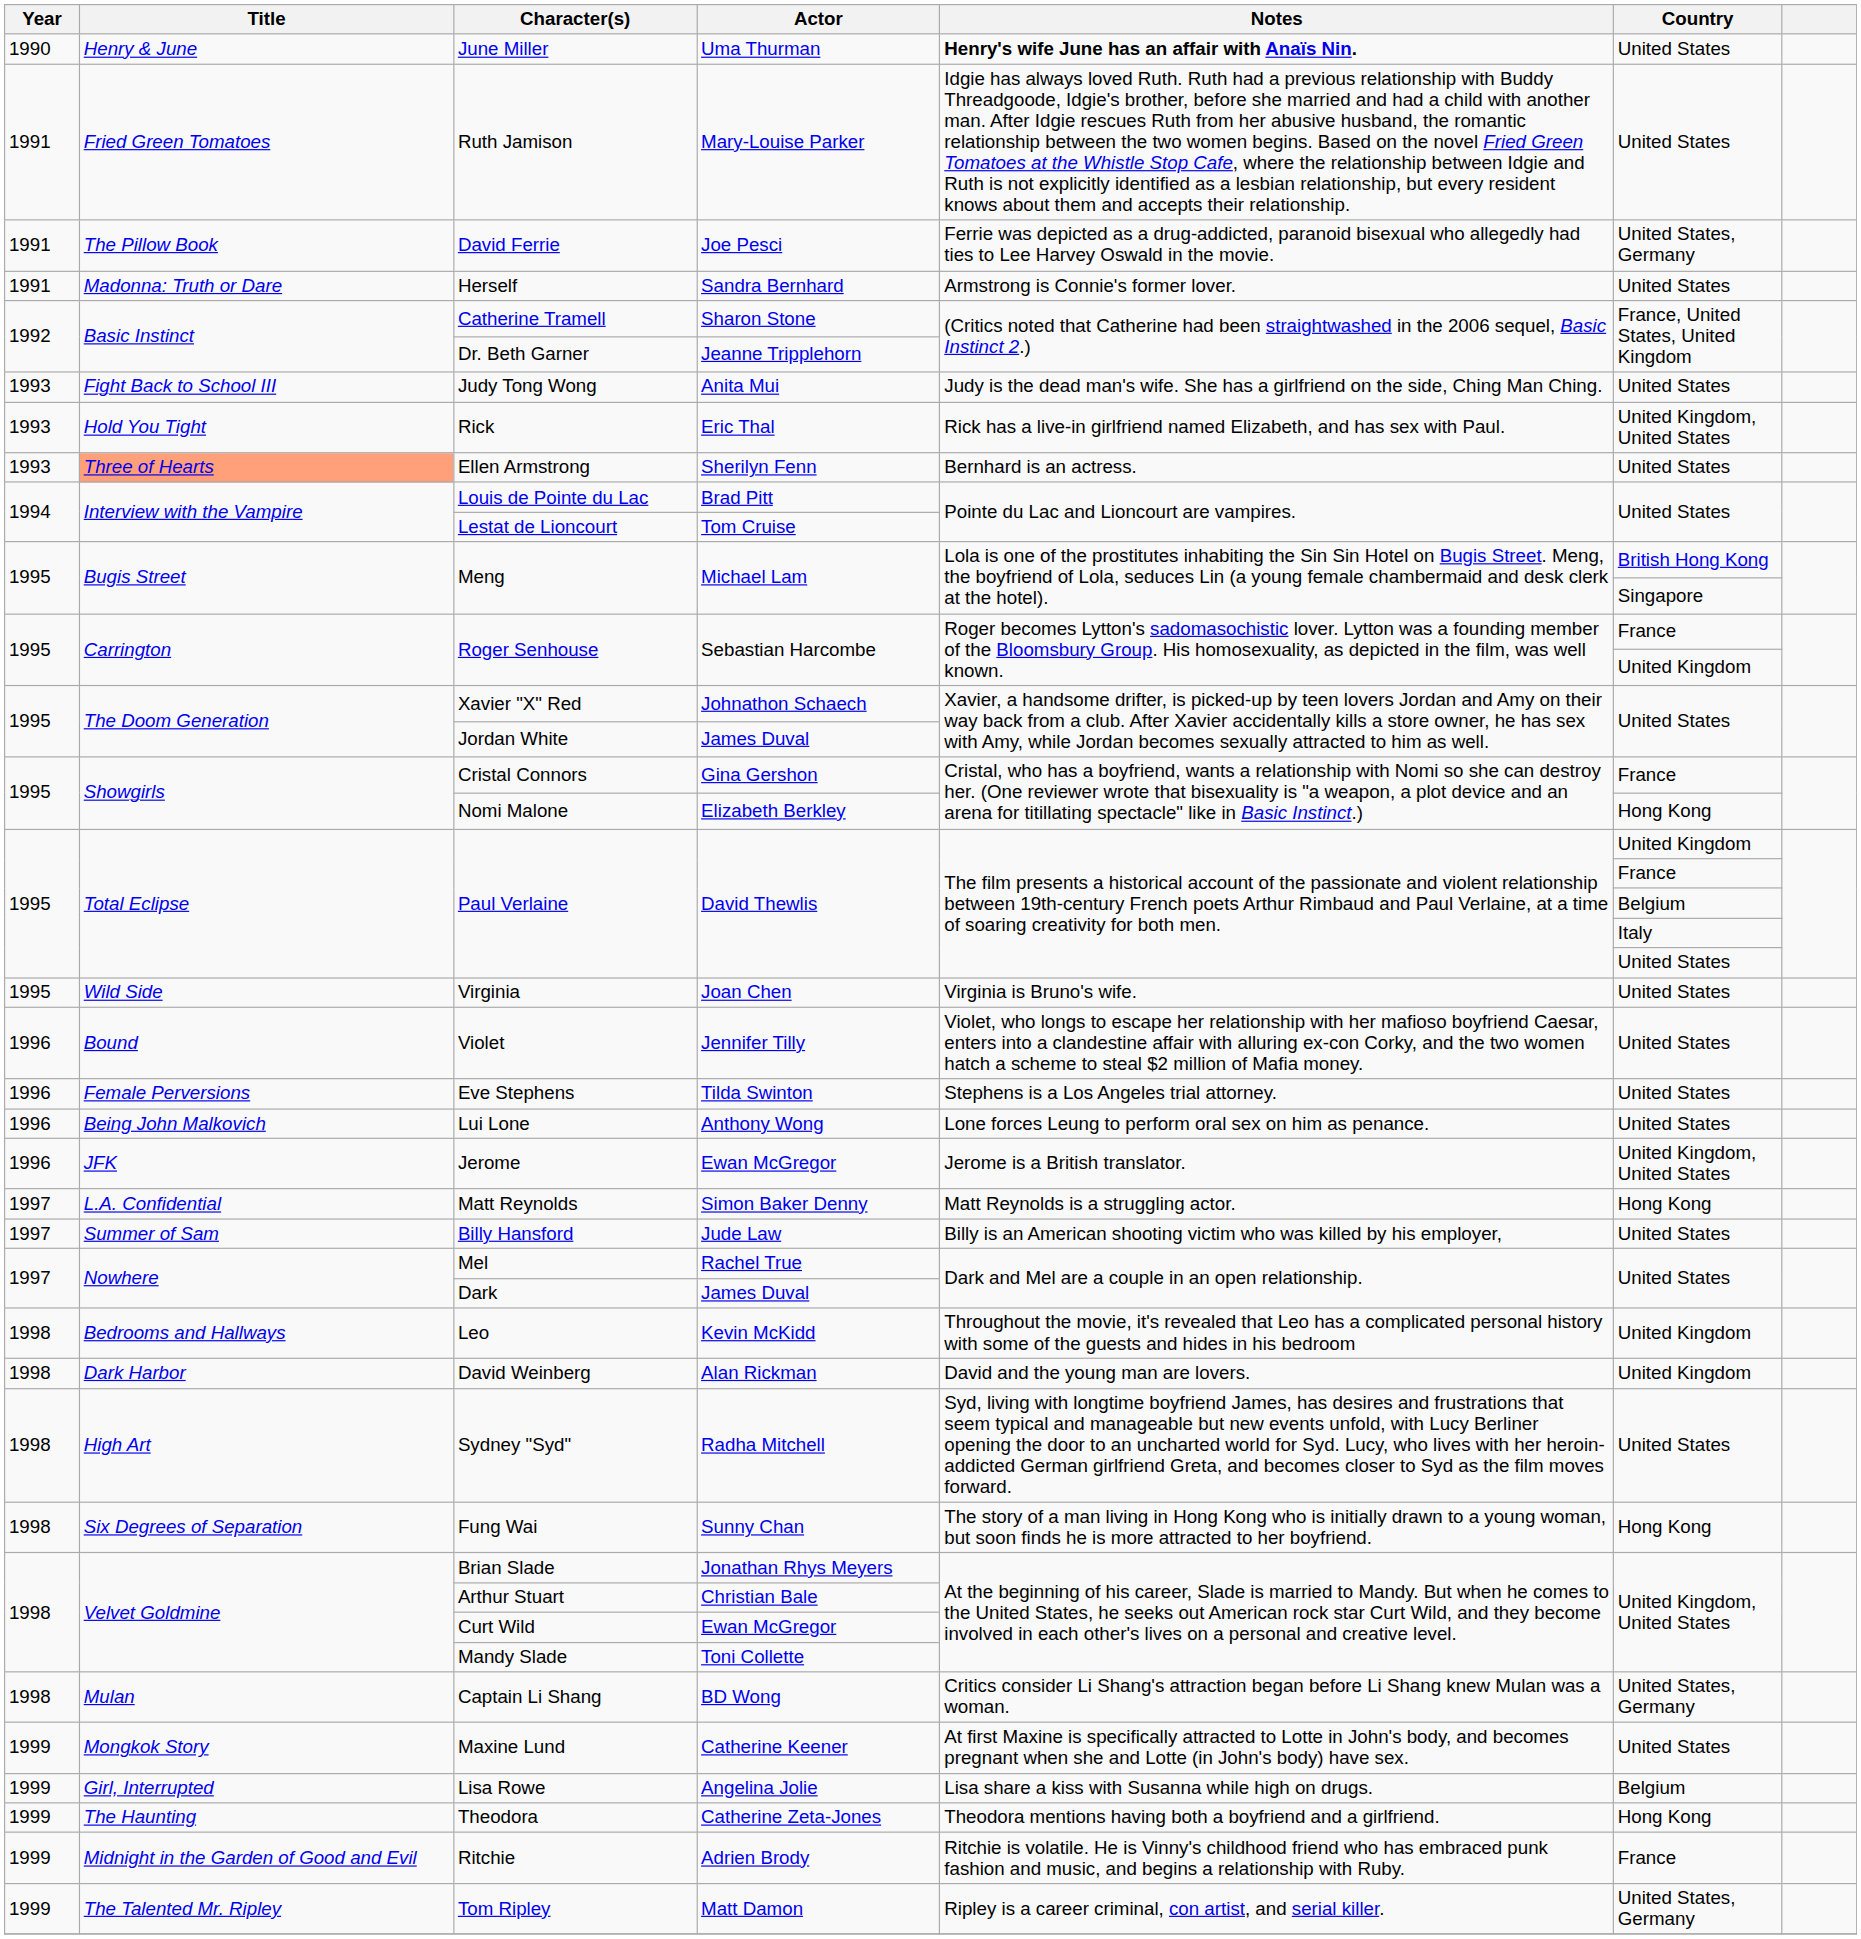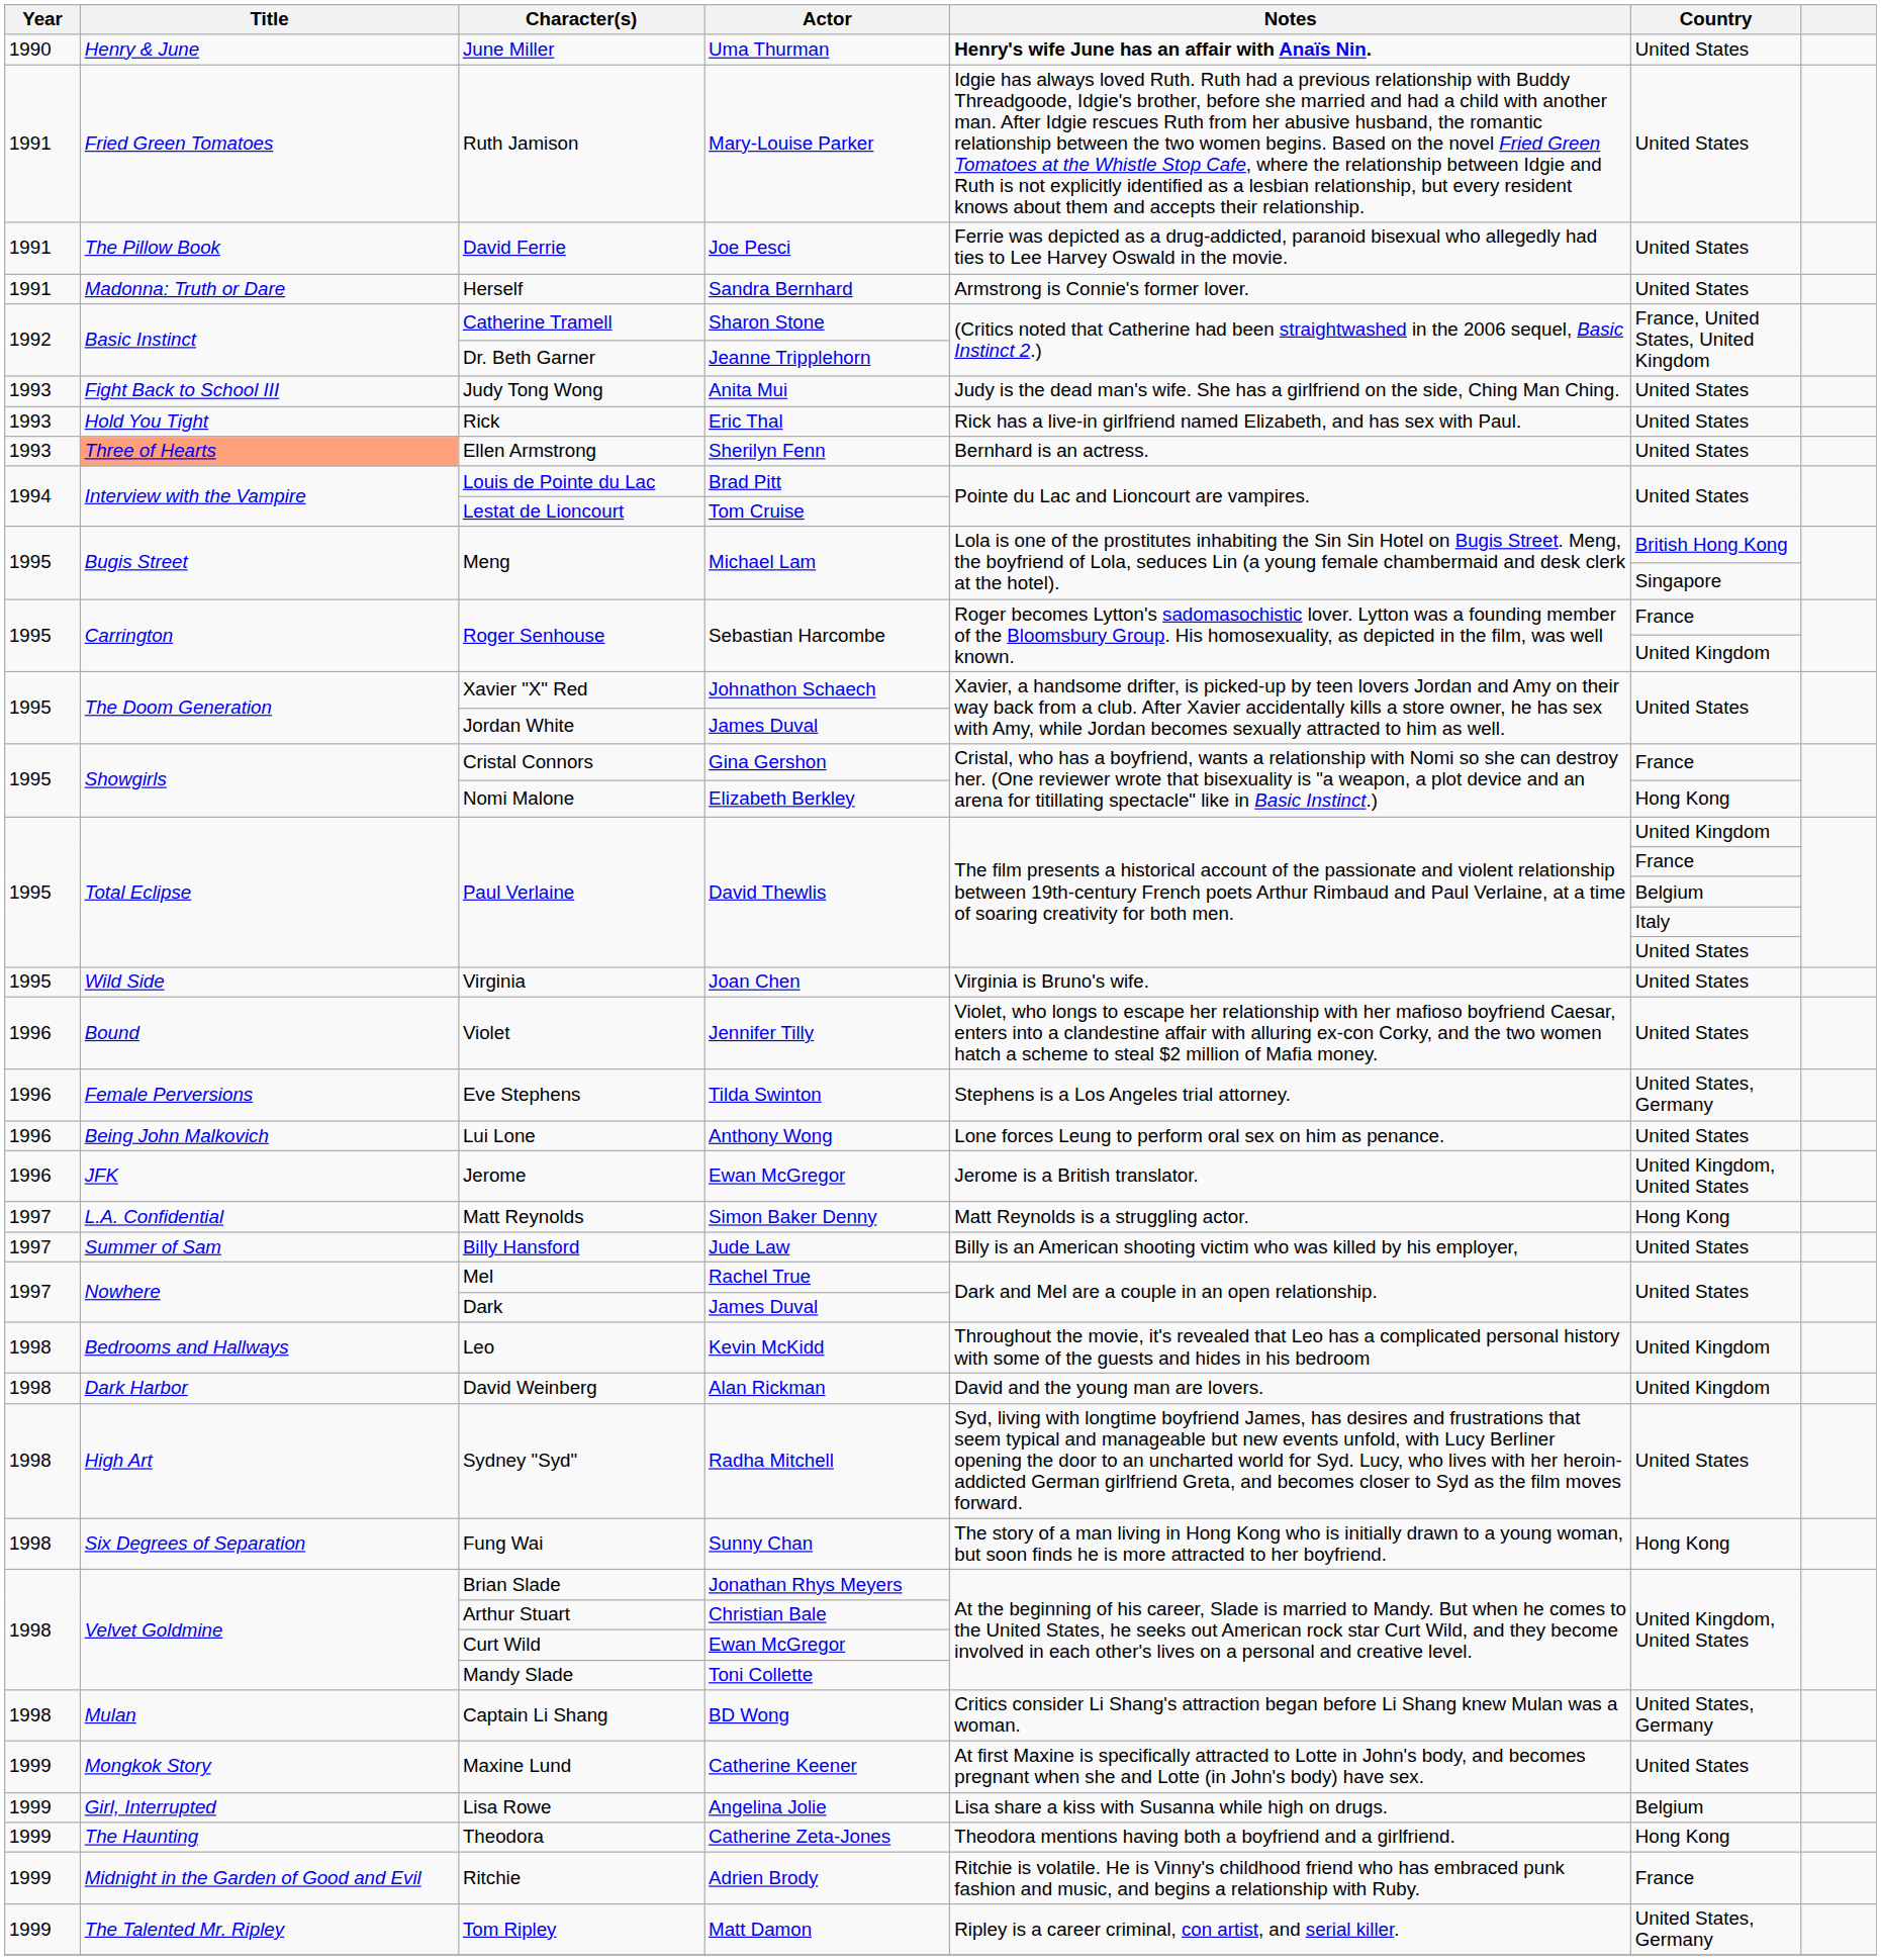David Ferrie | Country: United States, Germany -> United States
Rick | Country: United Kingdom, United States -> United States
Eve Stephens | Country: United States -> United States, Germany
